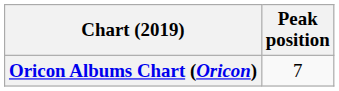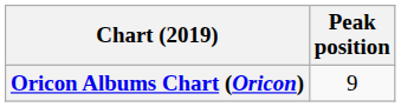Oricon Albums Chart (Oricon) | Peak position: 7 -> 9
